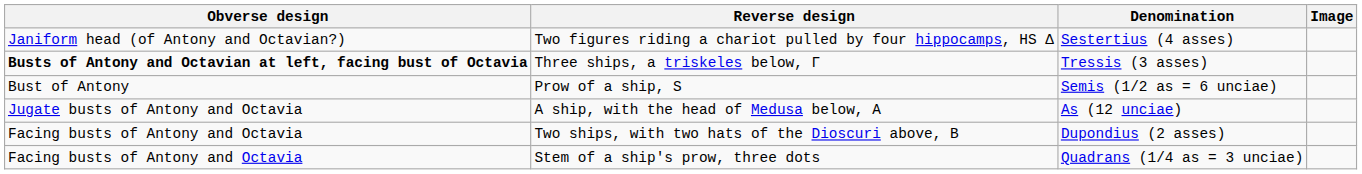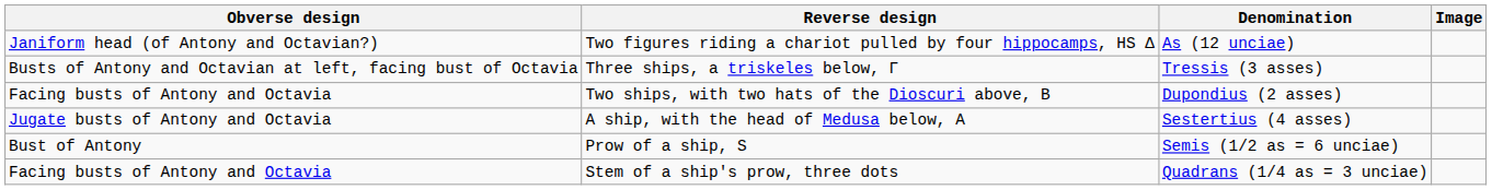Two figures riding a chariot pulled by four hippocamps, HS Δ | Denomination: Sestertius (4 asses) -> As (12 unciae)
Three ships, a triskeles below, Γ | Obverse design: bold -> normal
rows swapped: Two ships, with two hats of the Dioscuri above, Β <-> Prow of a ship, S
A ship, with the head of Medusa below, Α | Denomination: As (12 unciae) -> Sestertius (4 asses)
